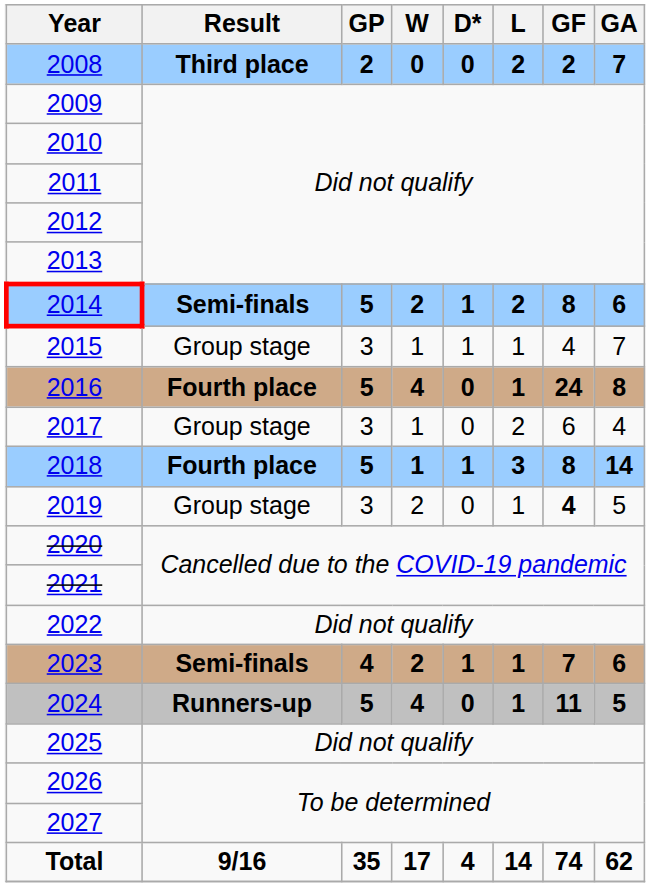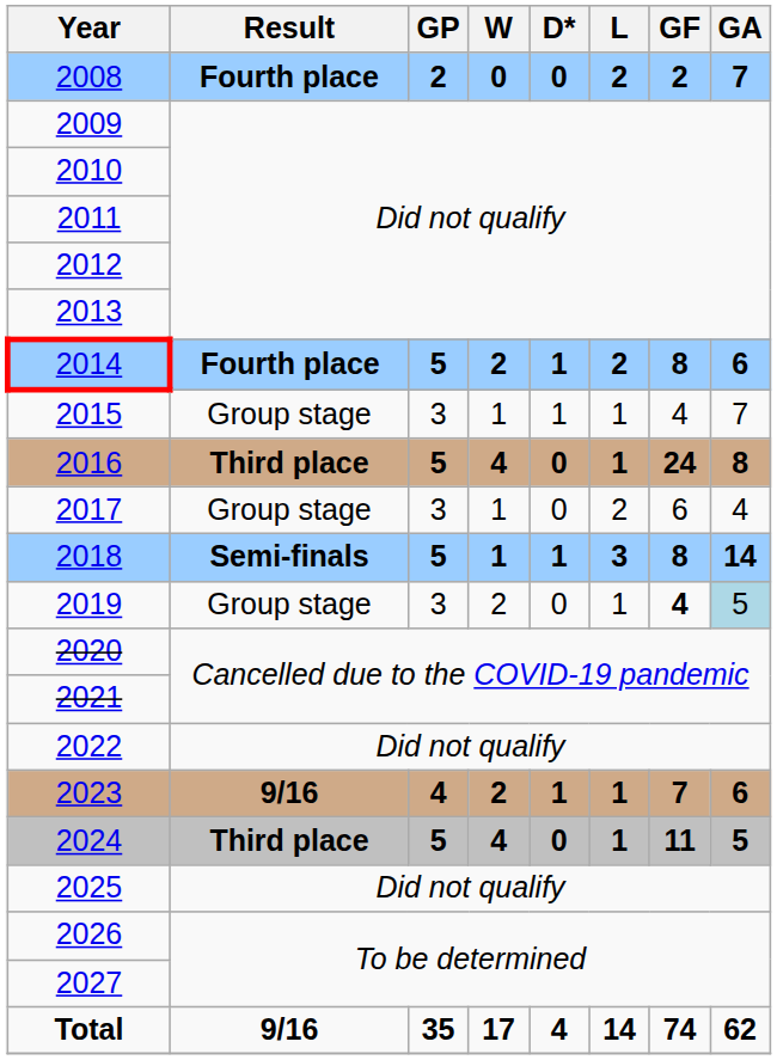2008 | Result: Third place -> Fourth place
2014 | Result: Semi-finals -> Fourth place
2016 | Result: Fourth place -> Third place
2018 | Result: Fourth place -> Semi-finals
2019 | GA: no background -> lightblue background
2023 | Result: Semi-finals -> 9/16
2024 | Result: Runners-up -> Third place
